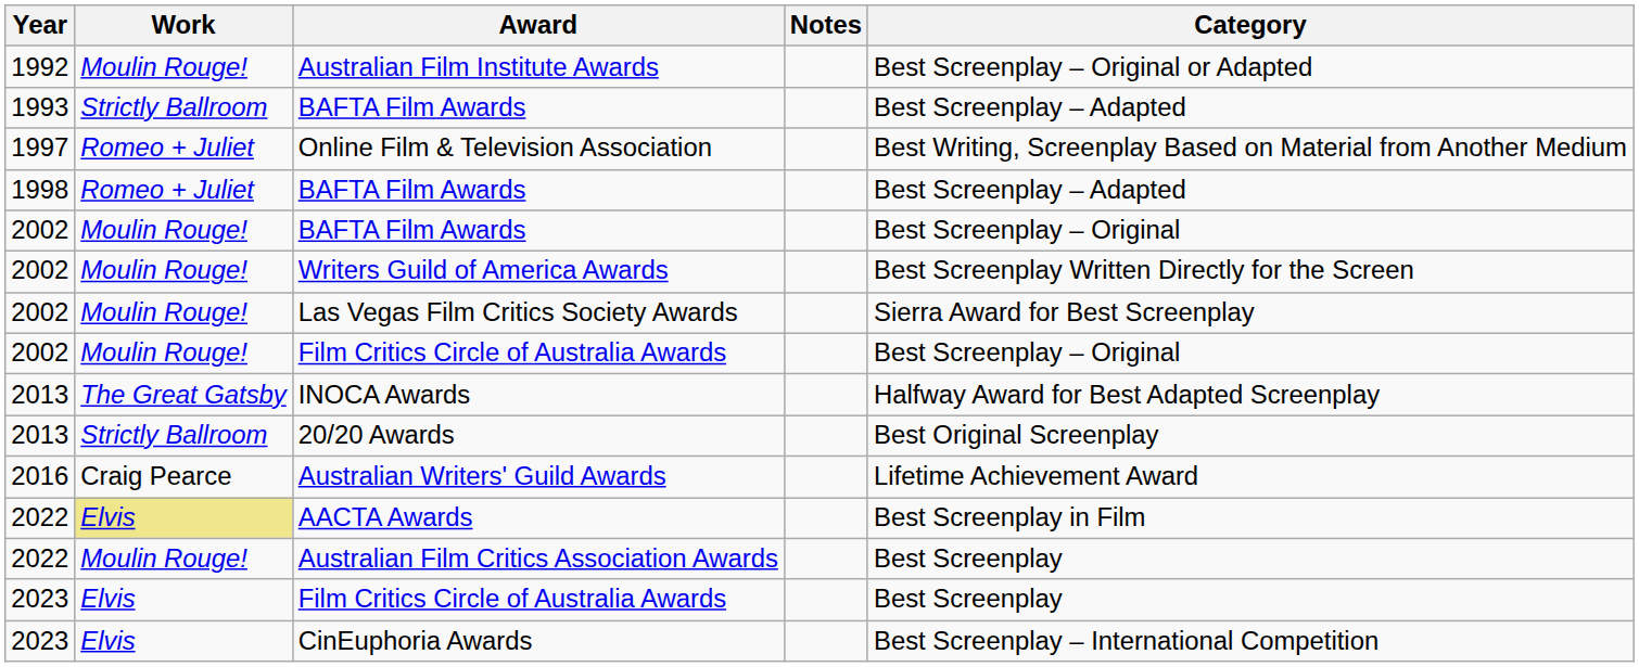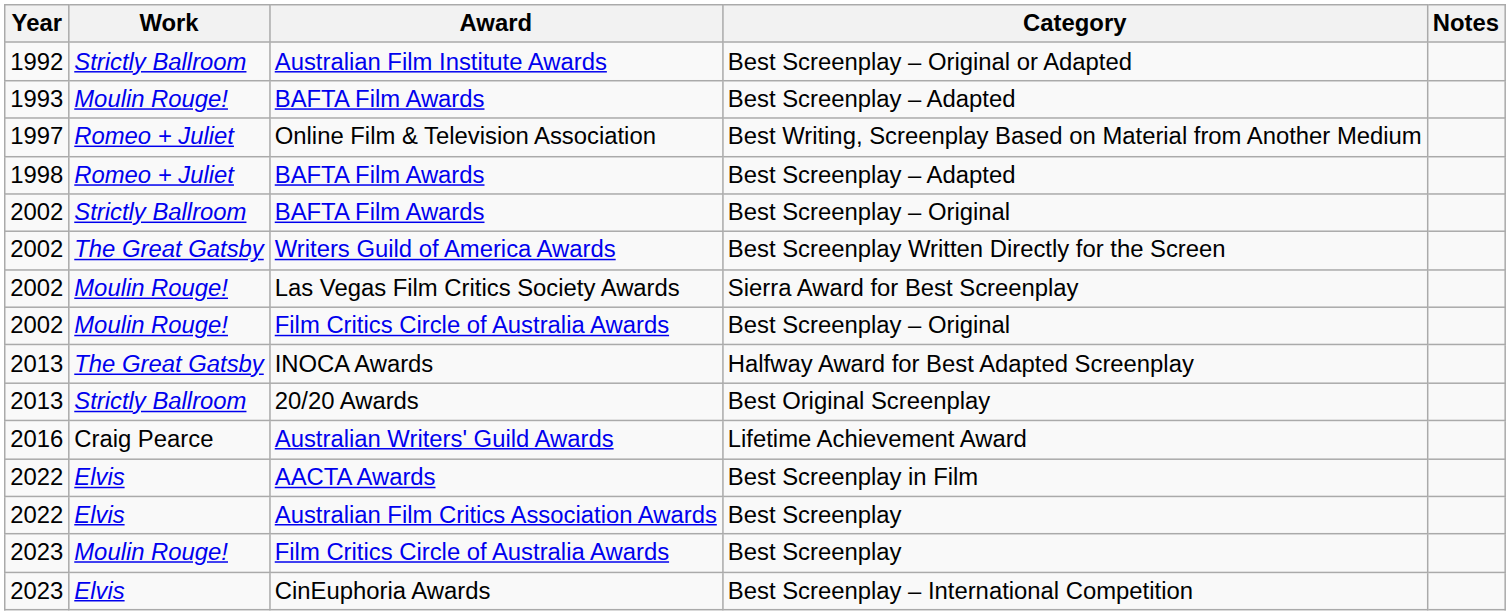columns swapped: Category <-> Notes
Australian Film Institute Awards | Work: Moulin Rouge! -> Strictly Ballroom
1993 / BAFTA Film Awards | Work: Strictly Ballroom -> Moulin Rouge!
2002 / BAFTA Film Awards | Work: Moulin Rouge! -> Strictly Ballroom
Writers Guild of America Awards | Work: Moulin Rouge! -> The Great Gatsby
AACTA Awards | Work: khaki background -> no background
Australian Film Critics Association Awards | Work: Moulin Rouge! -> Elvis
2023 / Film Critics Circle of Australia Awards | Work: Elvis -> Moulin Rouge!
